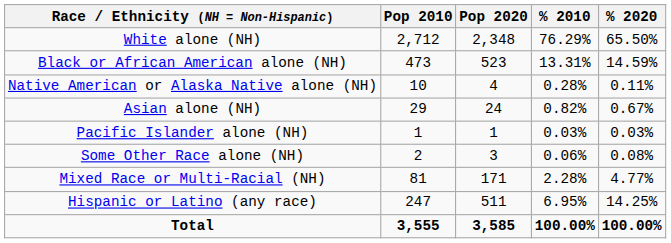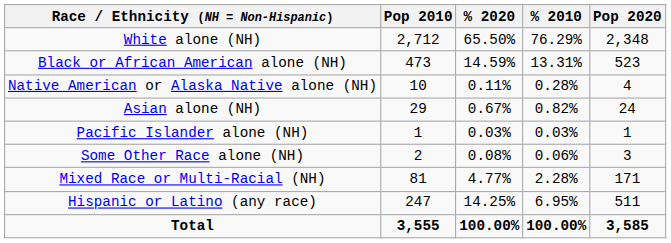columns swapped: Pop 2020 <-> % 2020
